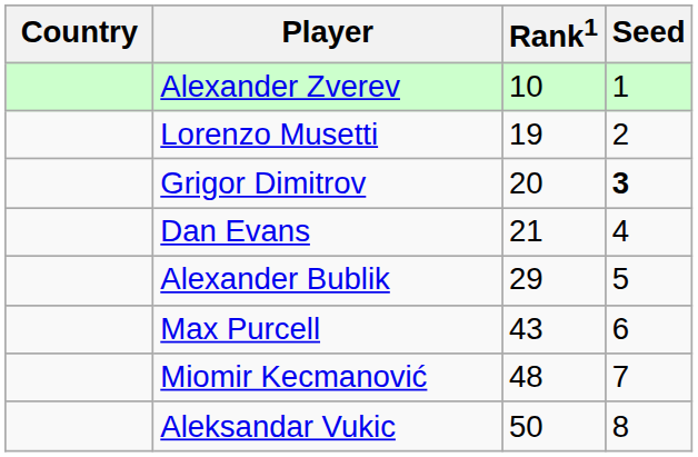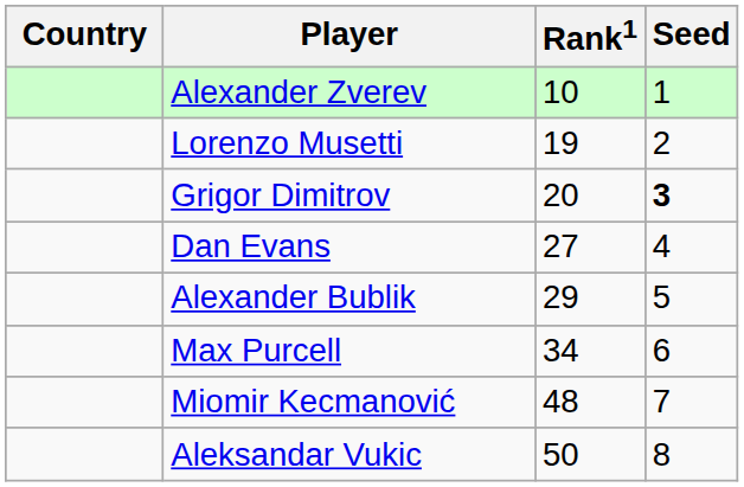Dan Evans | Rank1: 21 -> 27
Max Purcell | Rank1: 43 -> 34
